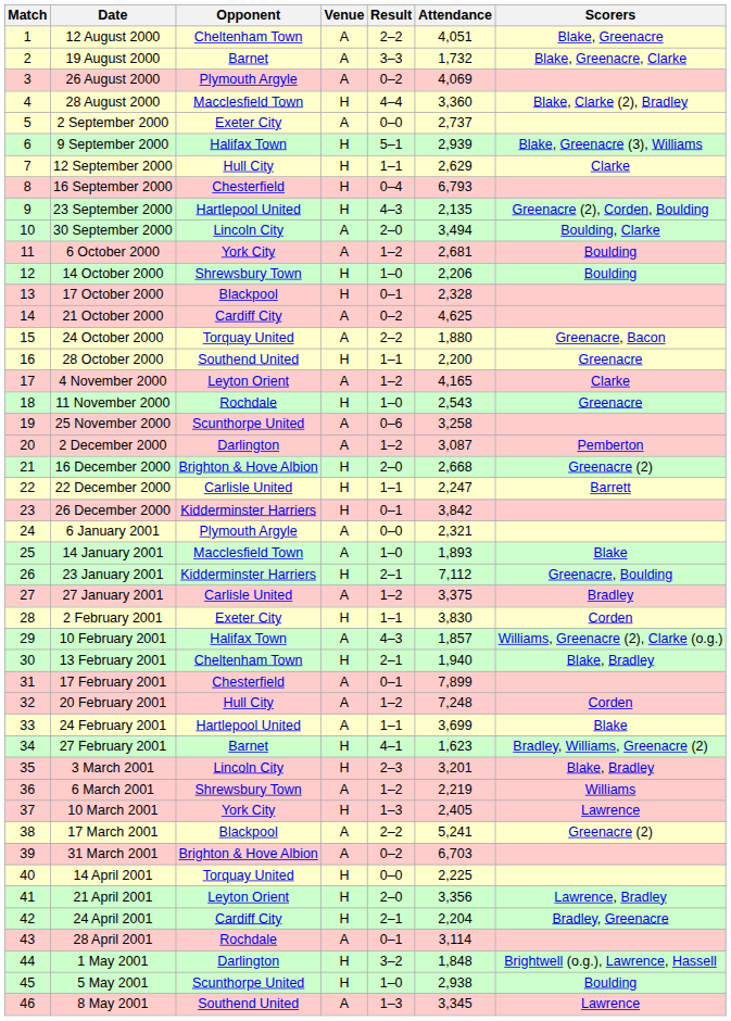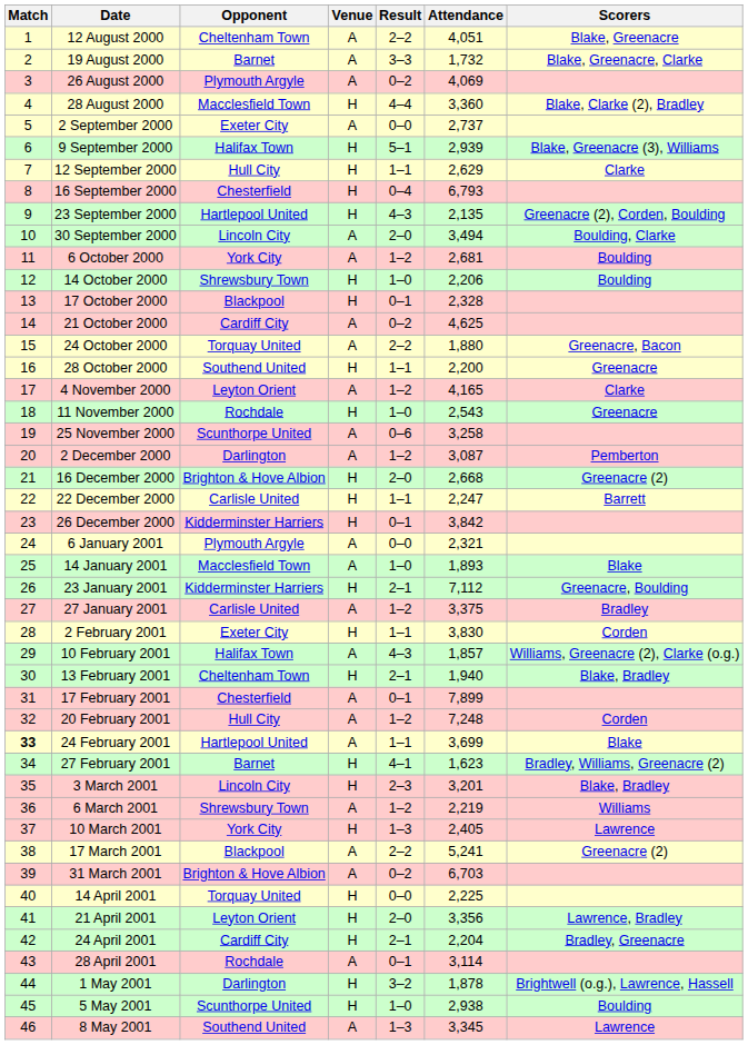24 February 2001 | Match: normal -> bold
1 May 2001 | Attendance: 1,848 -> 1,878
